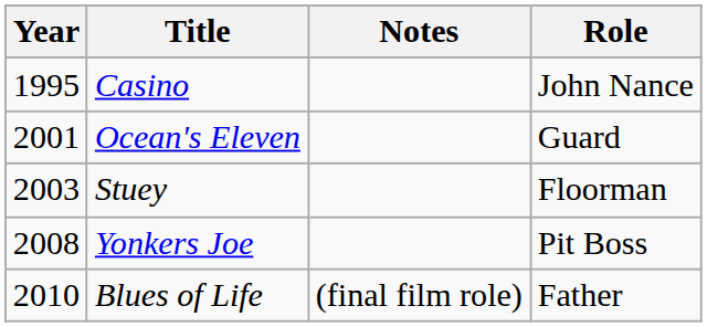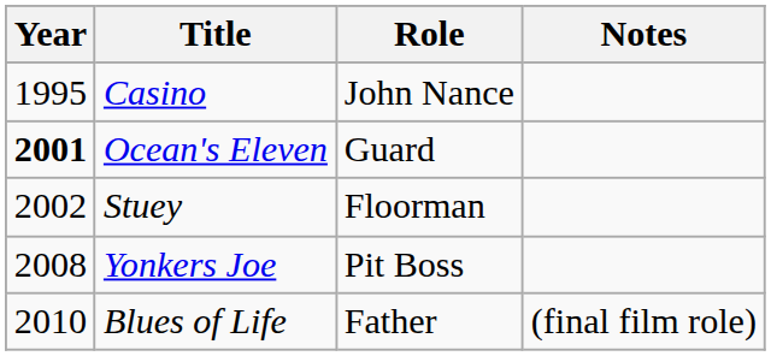columns swapped: Role <-> Notes
Ocean's Eleven | Year: normal -> bold
Stuey | Year: 2003 -> 2002
